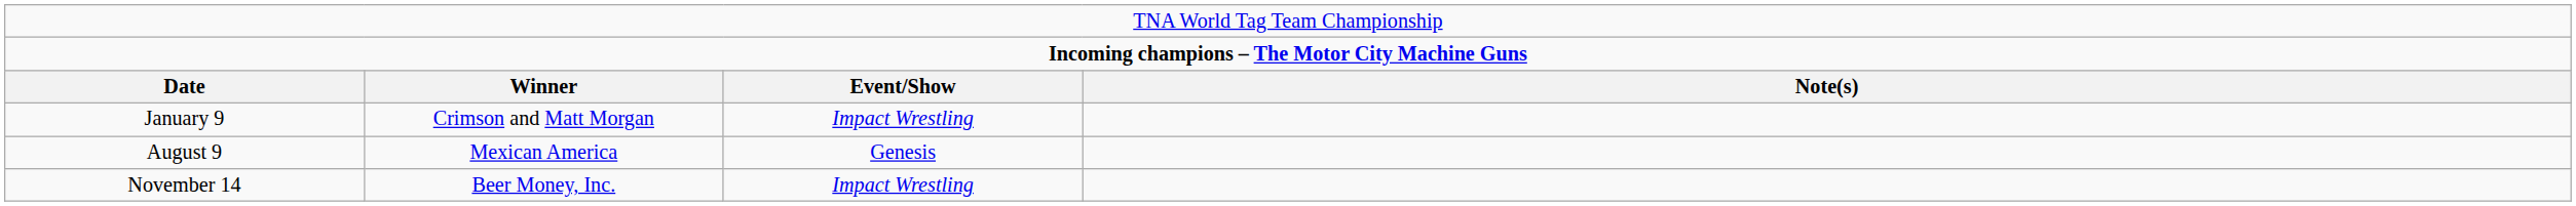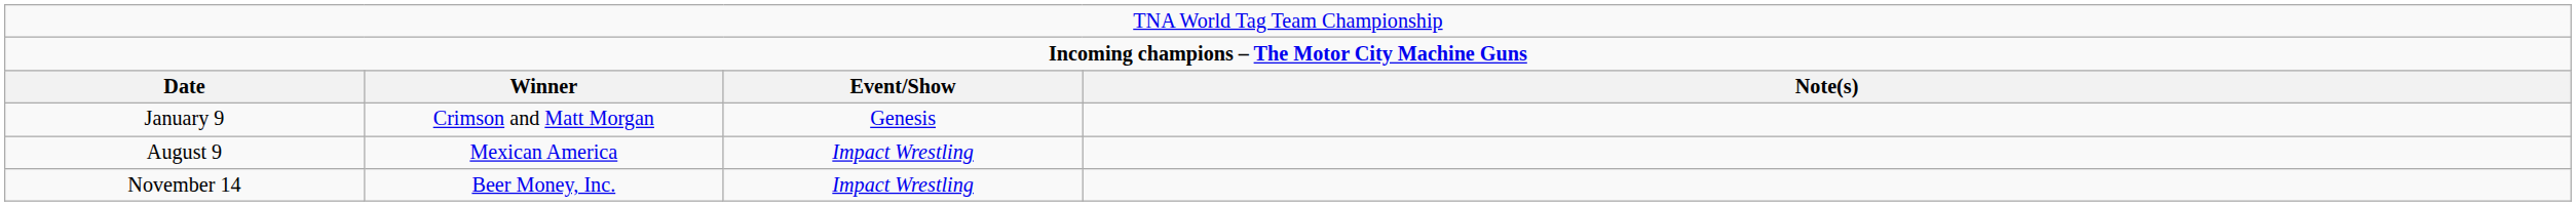January 9 | column 3: Impact Wrestling -> Genesis
August 9 | column 3: Genesis -> Impact Wrestling
